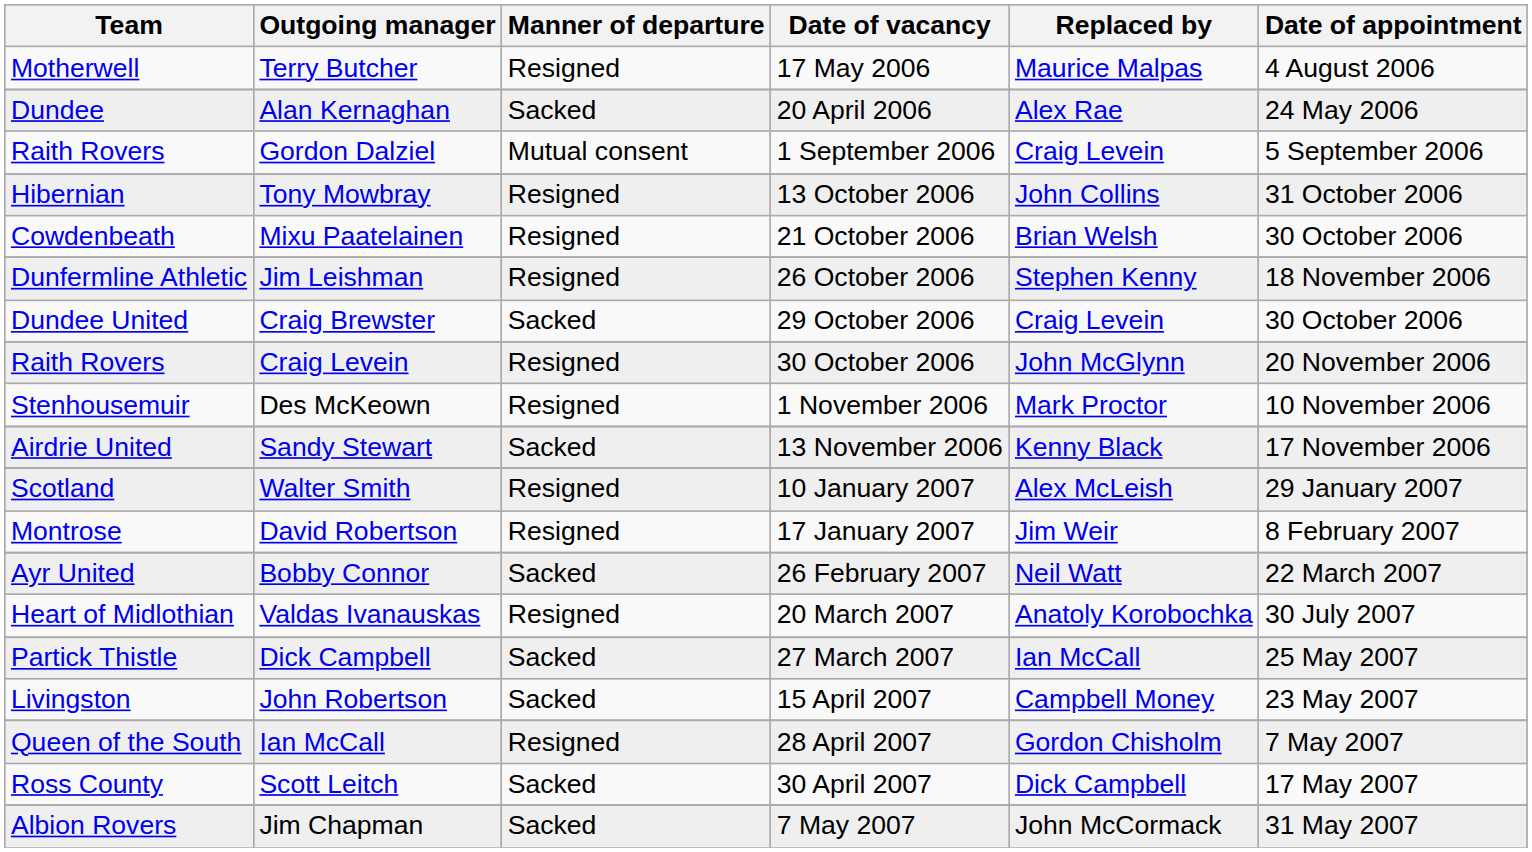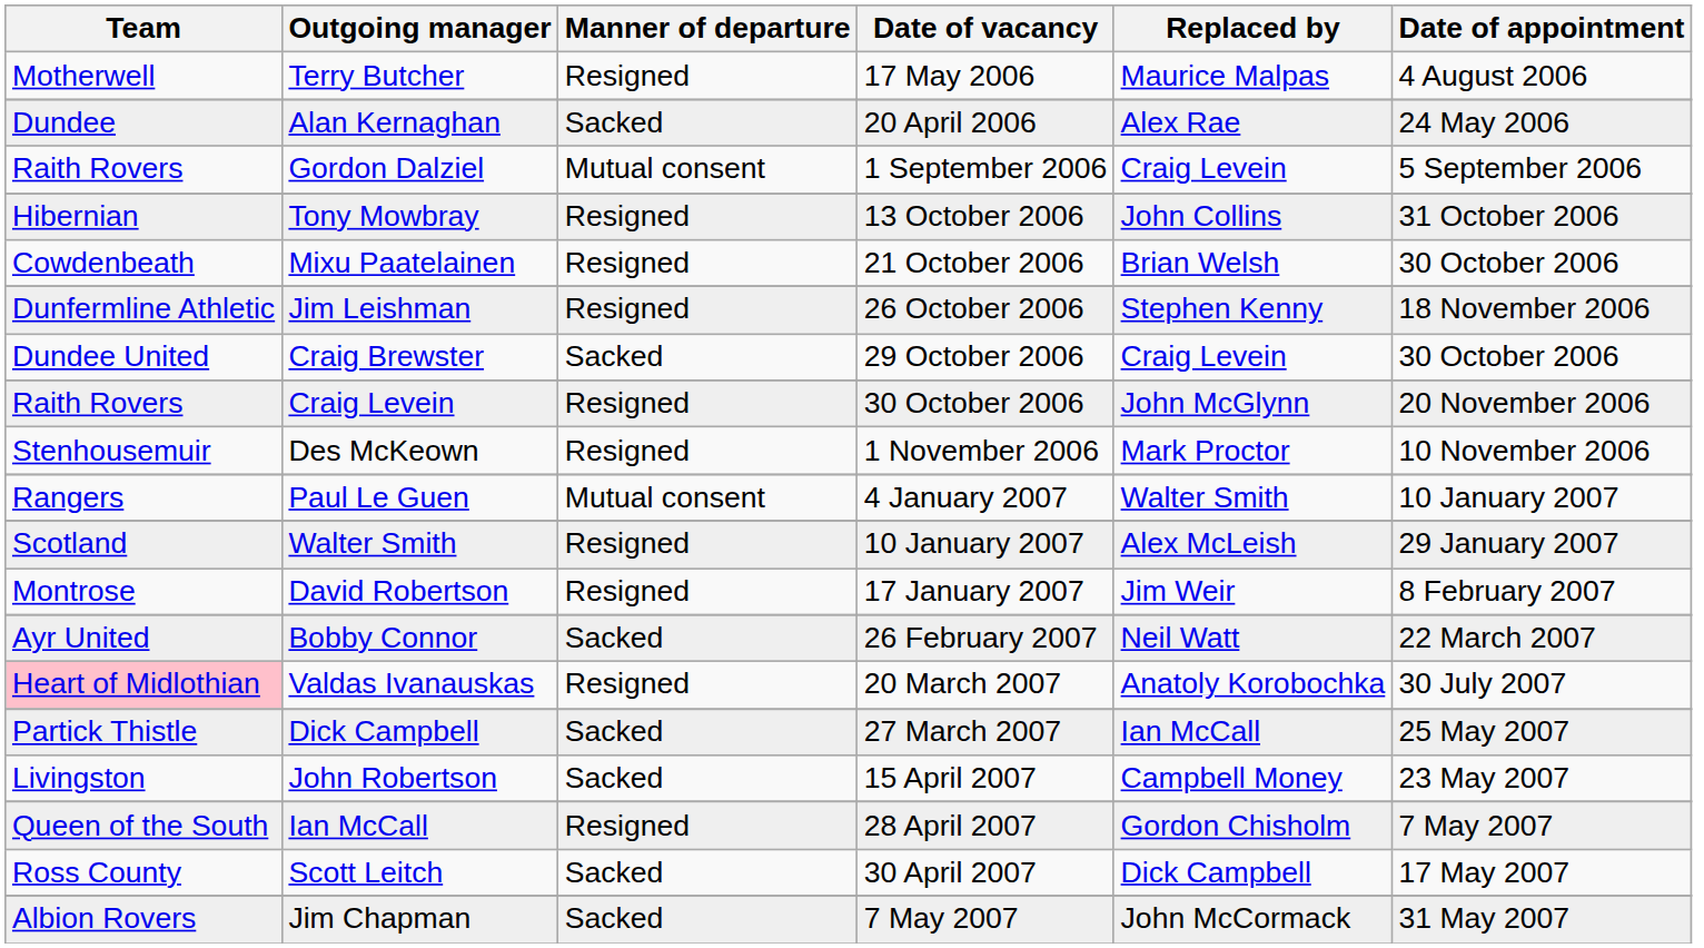- row: Airdrie United | Sandy Stewart | Sacked | 13 November 2006 | Kenny Black | 17 November 2006
+ row: Rangers | Paul Le Guen | Mutual consent | 4 January 2007 | Walter Smith | 10 January 2007
Valdas Ivanauskas | Team: no background -> pink background
